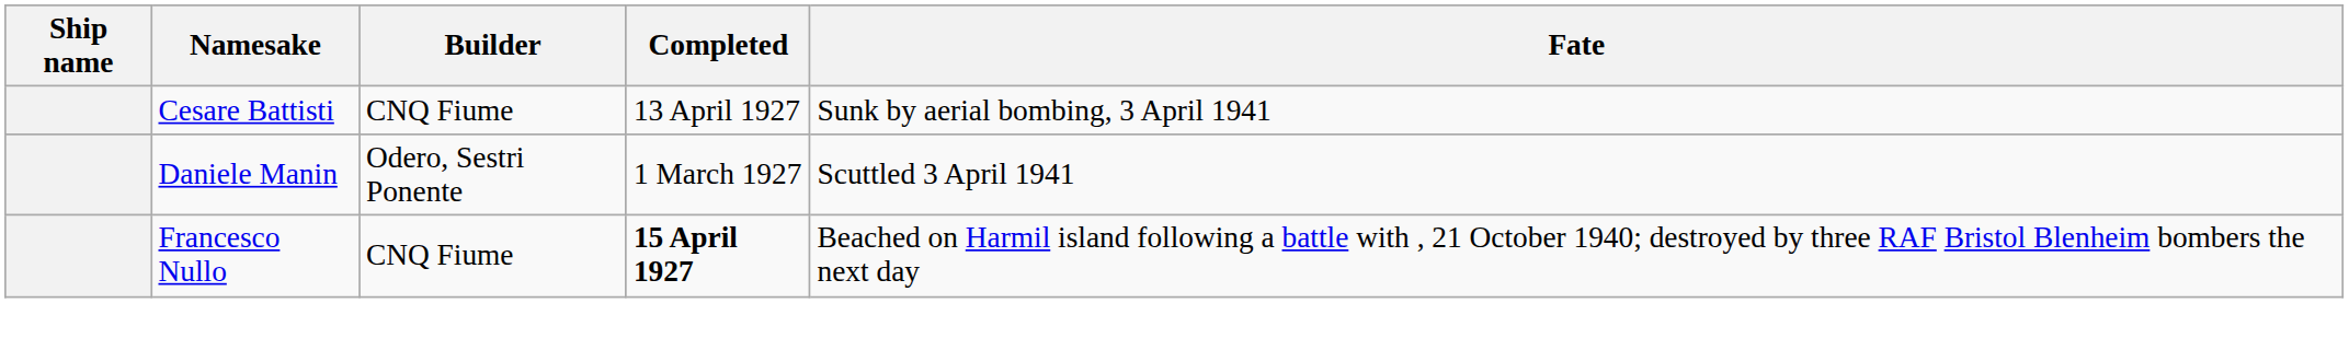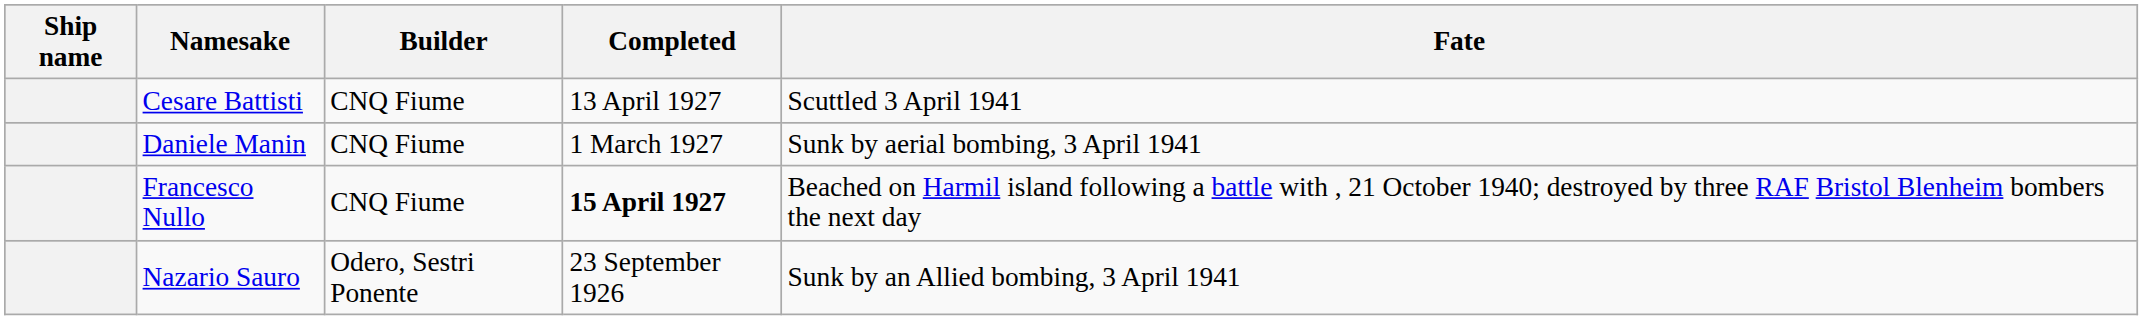Cesare Battisti | Fate: Sunk by aerial bombing, 3 April 1941 -> Scuttled 3 April 1941
Daniele Manin | Builder: Odero, Sestri Ponente -> CNQ Fiume
Daniele Manin | Fate: Scuttled 3 April 1941 -> Sunk by aerial bombing, 3 April 1941
+ row: Nazario Sauro | Odero, Sestri Ponente | 23 September 1926 | Sunk by an Allied bombing, 3 April 1941
